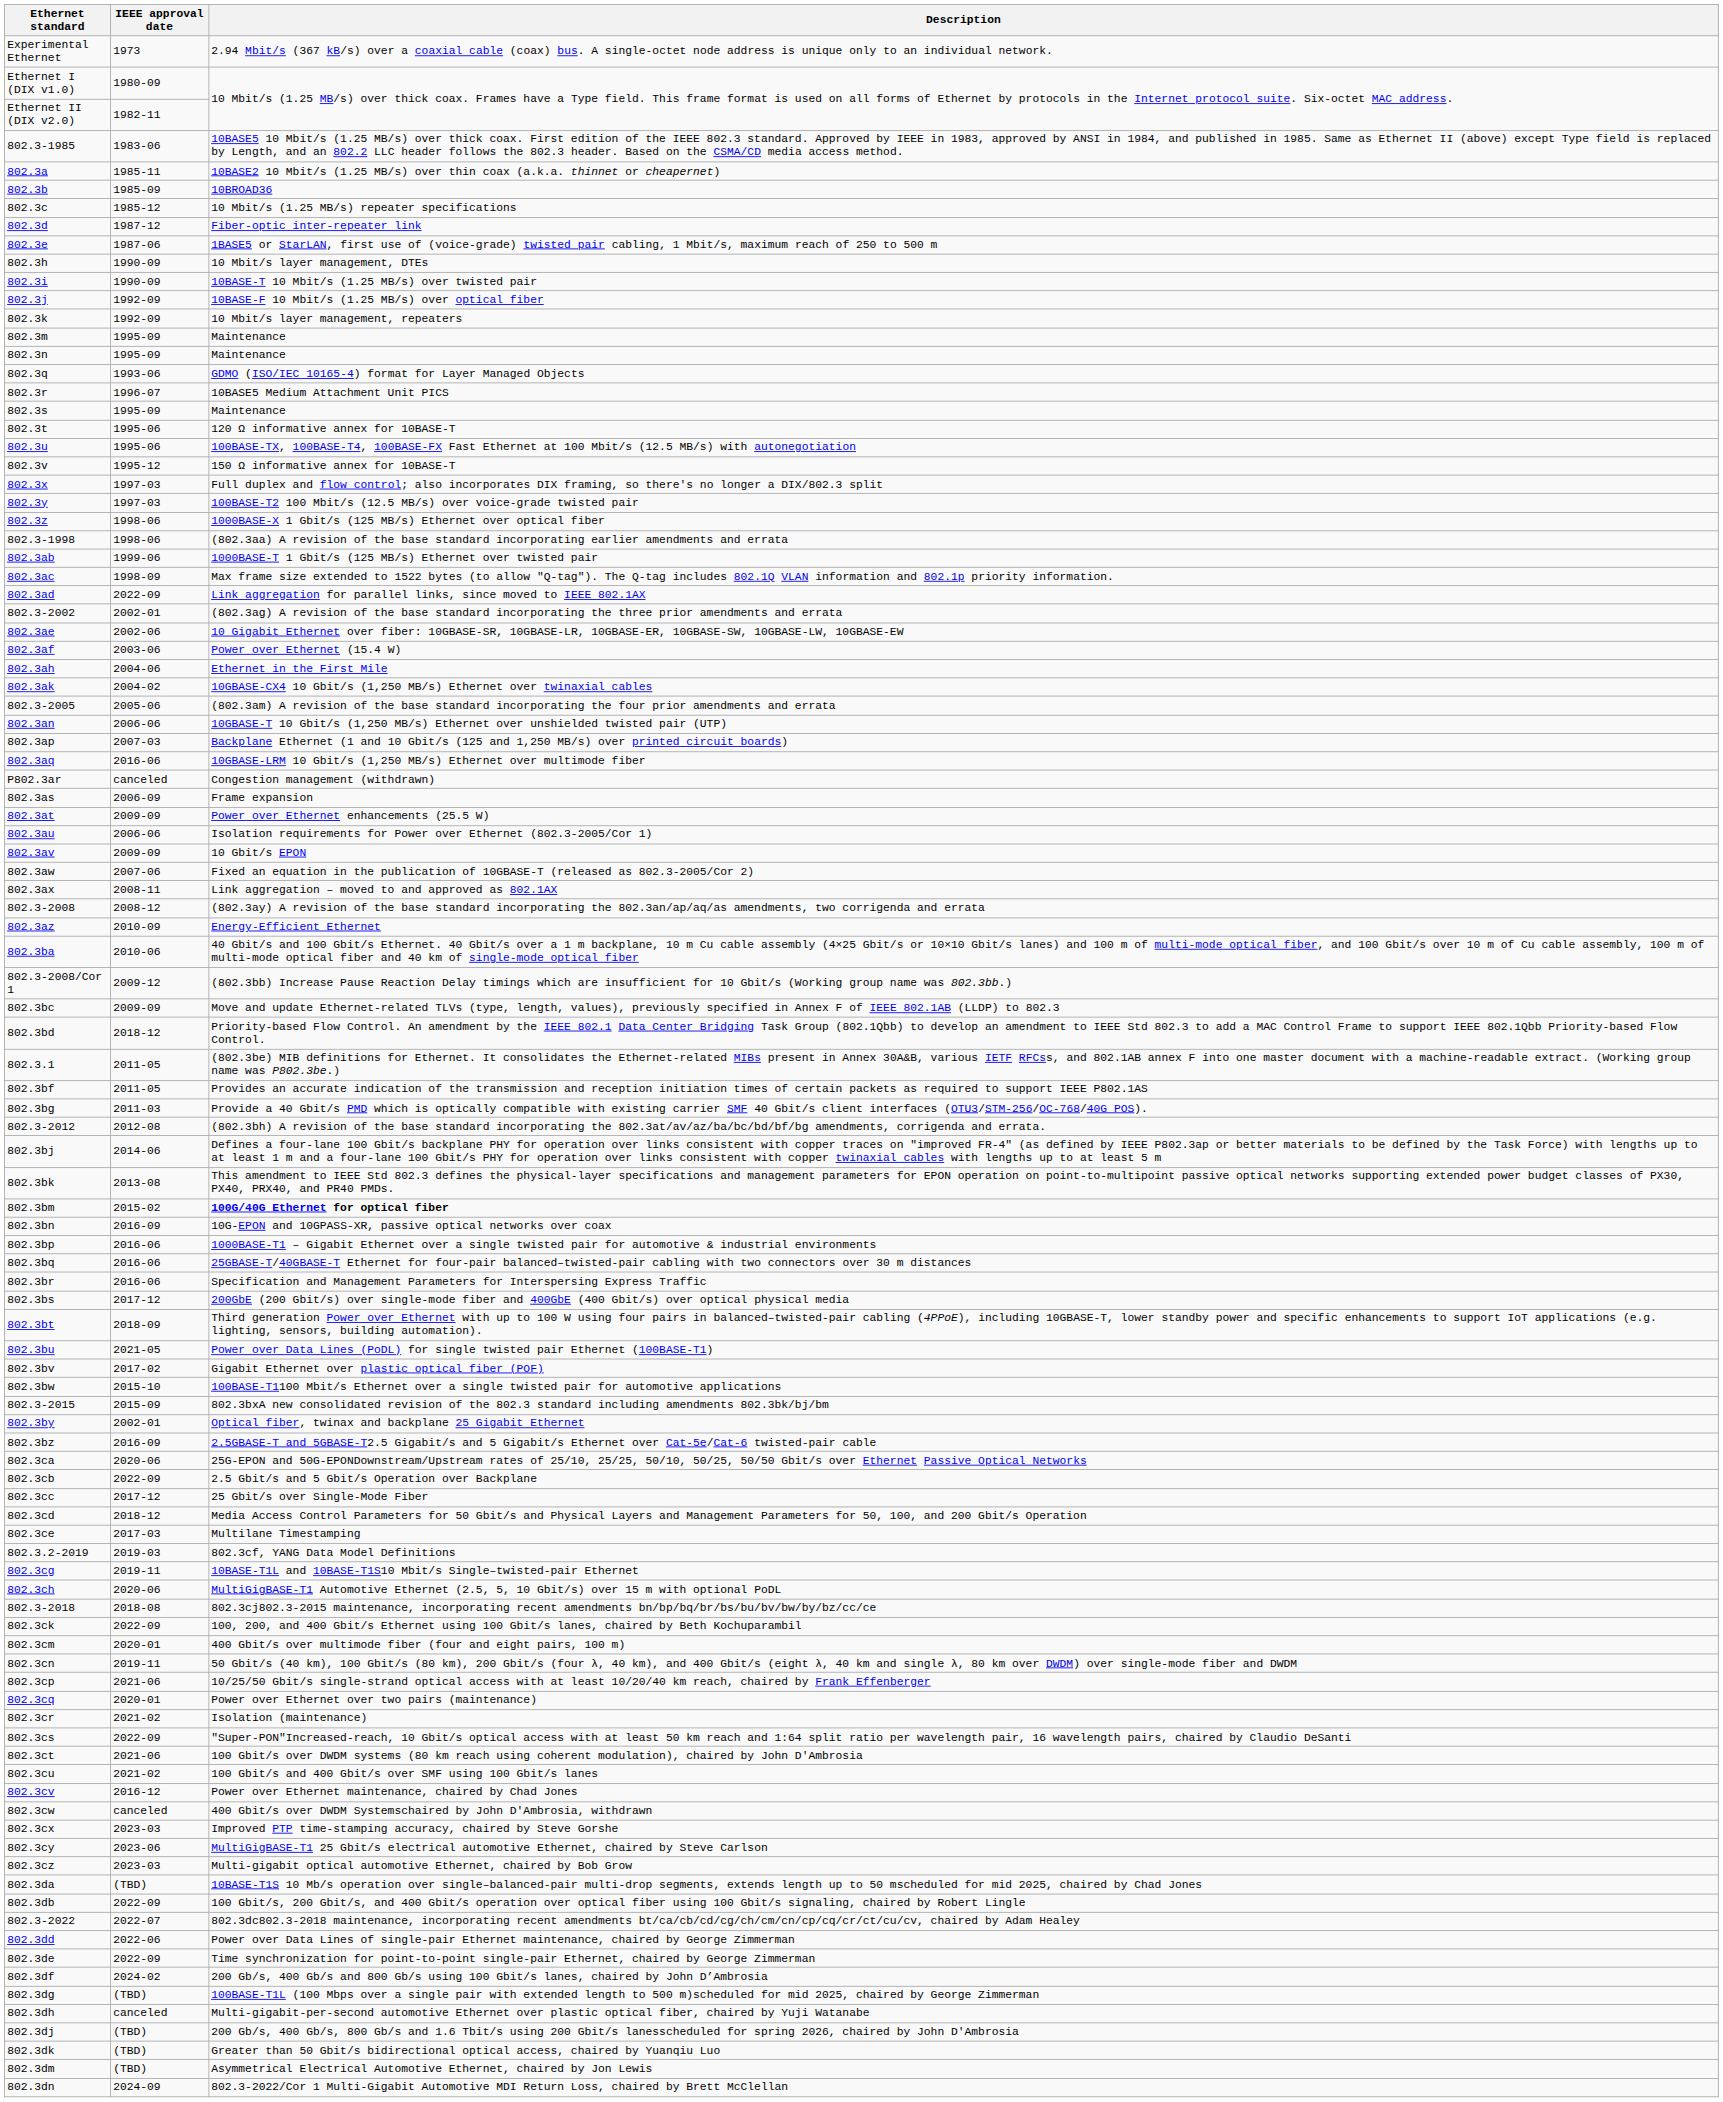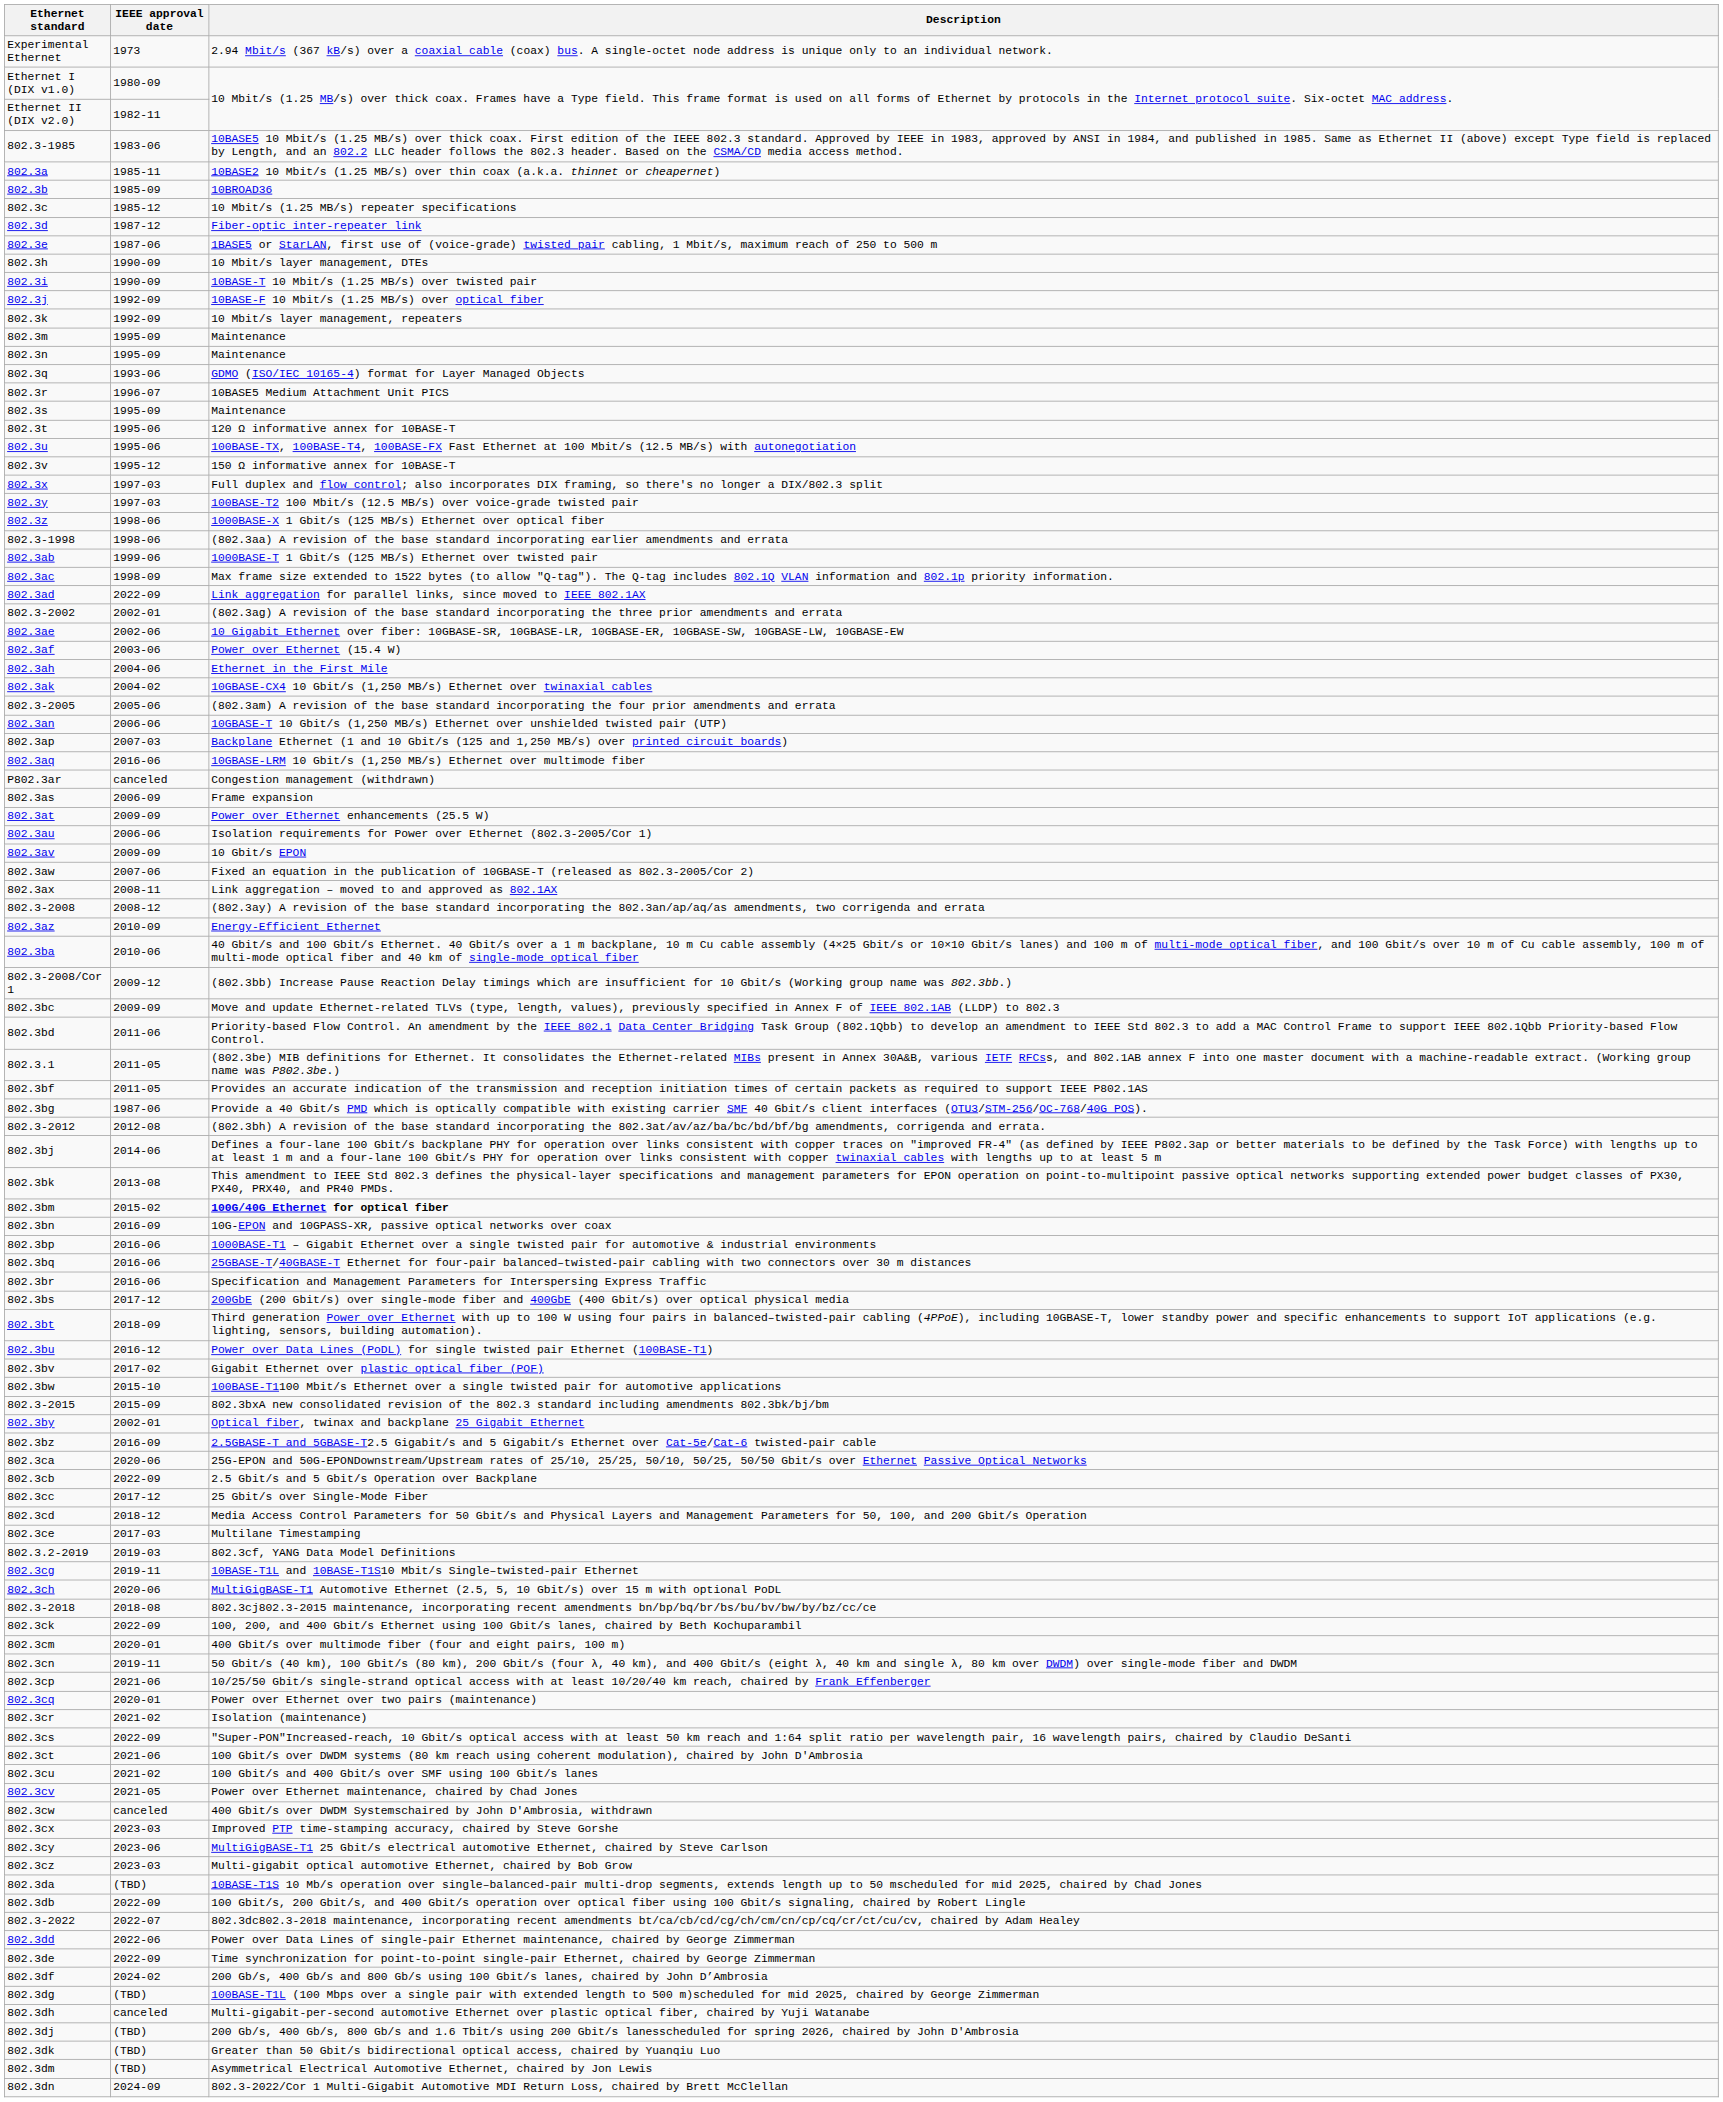802.3bd | IEEE approval date: 2018-12 -> 2011-06
802.3bg | IEEE approval date: 2011-03 -> 1987-06
802.3bu | IEEE approval date: 2021-05 -> 2016-12
802.3cv | IEEE approval date: 2016-12 -> 2021-05
